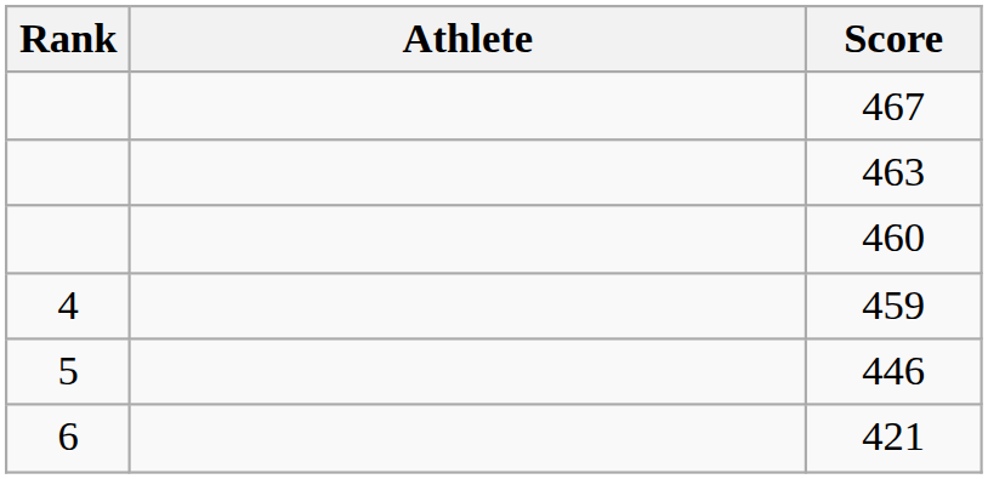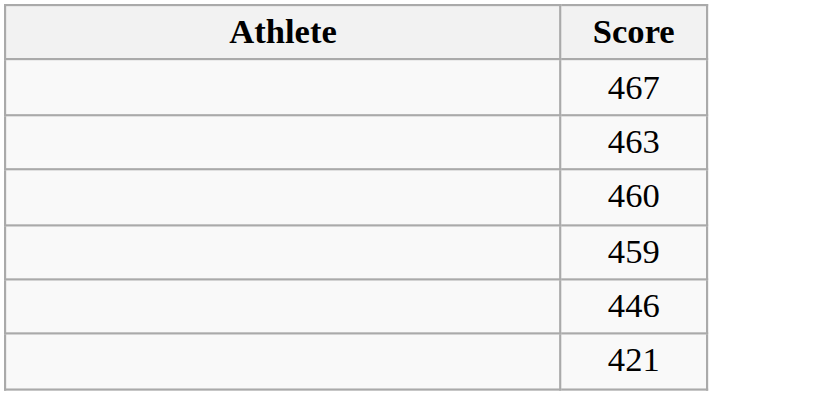- column: Rank | 4 | 5 | 6
